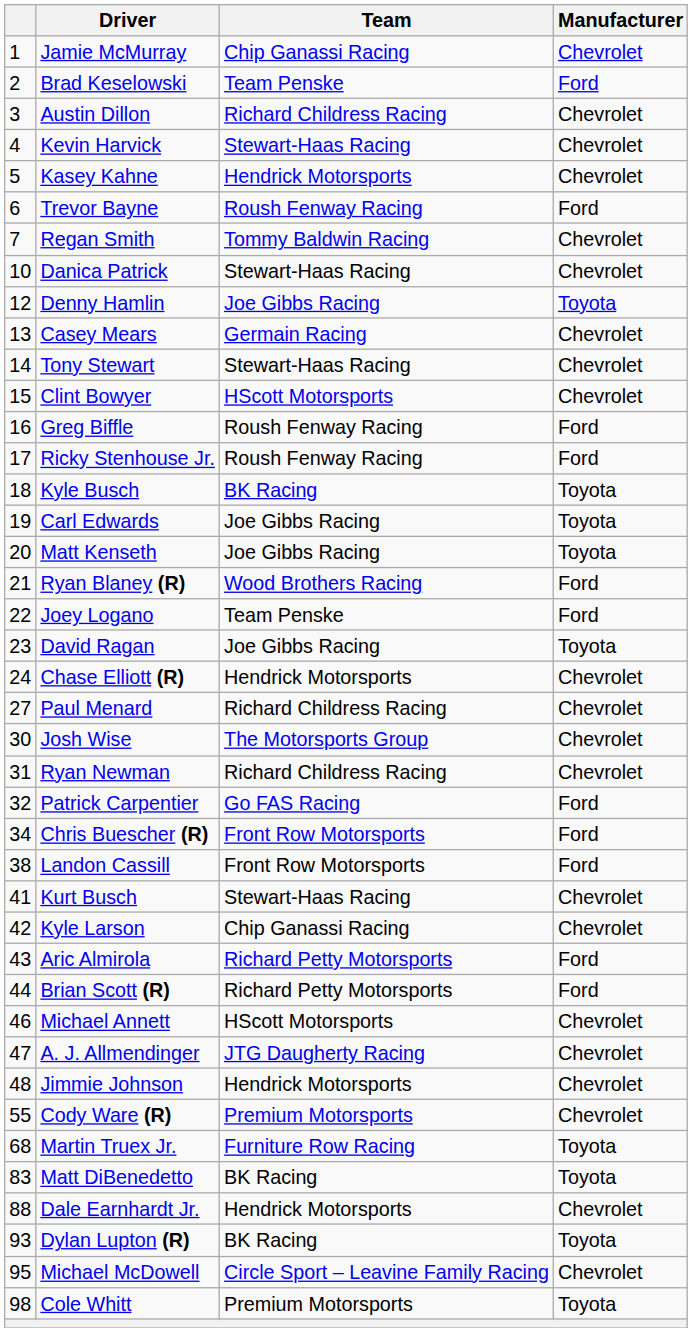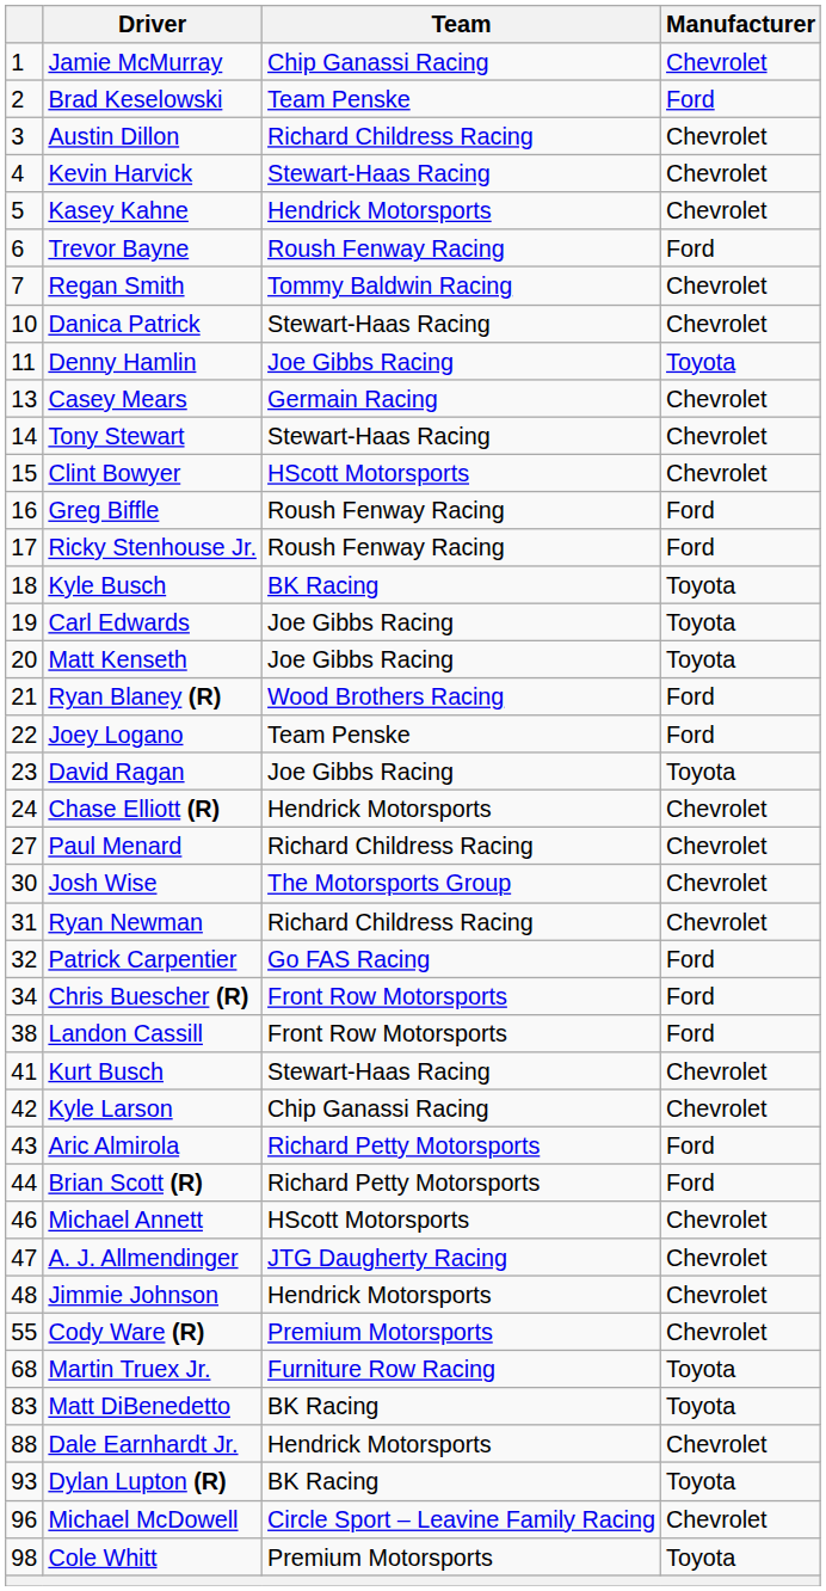Denny Hamlin | column 1: 12 -> 11
Michael McDowell | column 1: 95 -> 96
